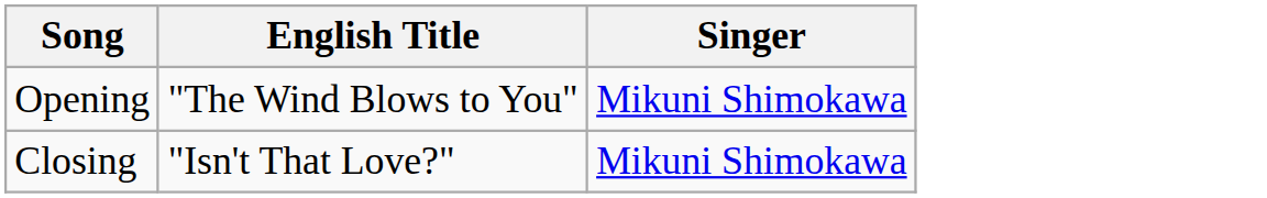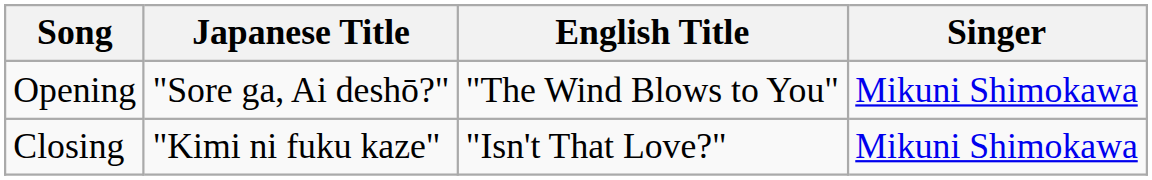+ column: Japanese Title | "Sore ga, Ai deshō?" | "Kimi ni fuku kaze"
